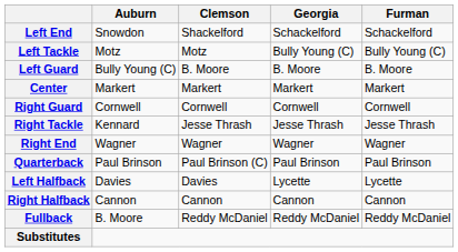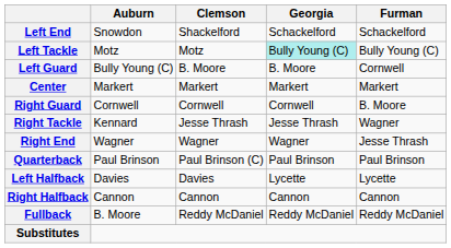Left Tackle | Georgia: no background -> paleturquoise background
Left Guard | Furman: B. Moore -> Cornwell
Right Guard | Furman: Cornwell -> B. Moore
Right Tackle | Furman: Jesse Thrash -> Wagner
Right End | Furman: Wagner -> Jesse Thrash
